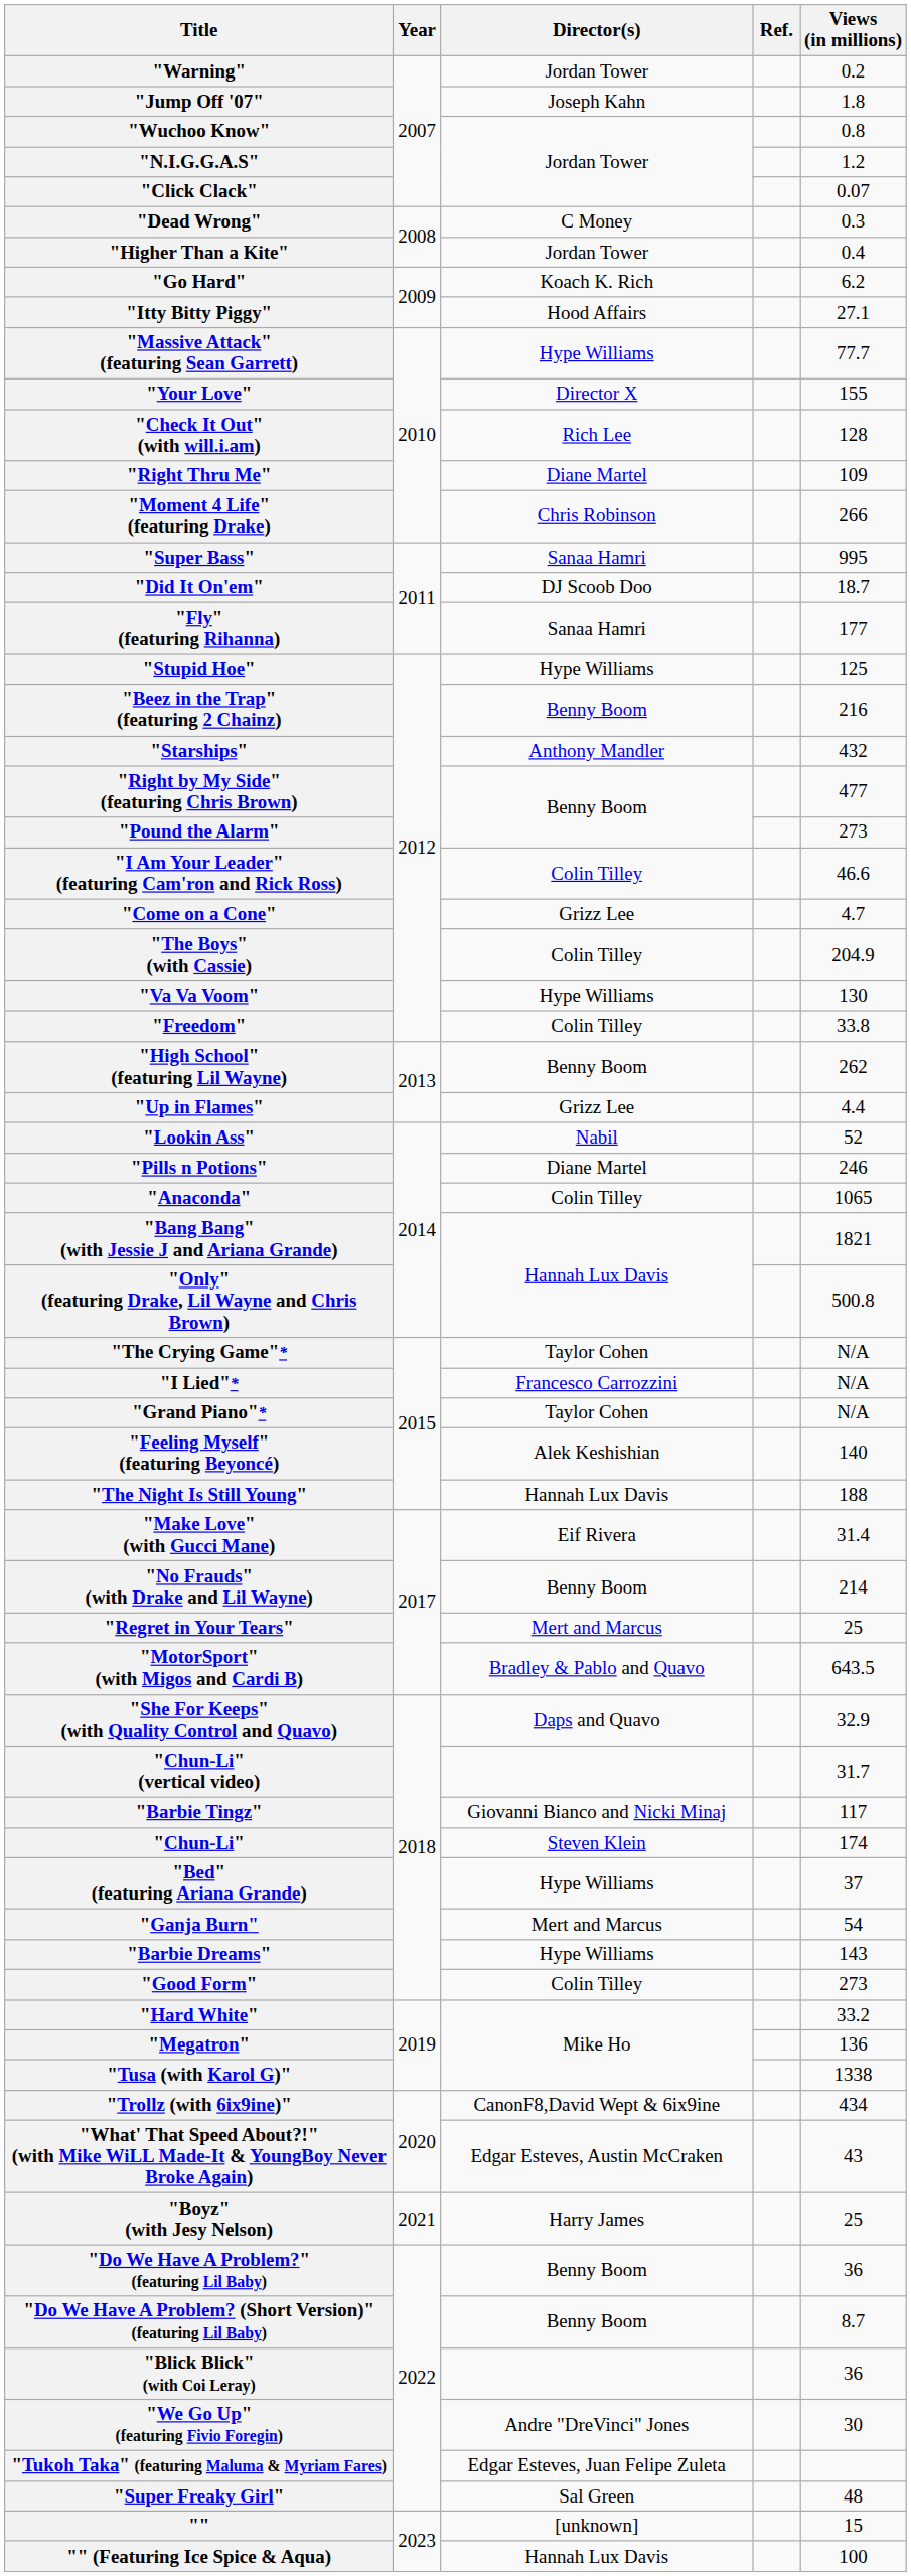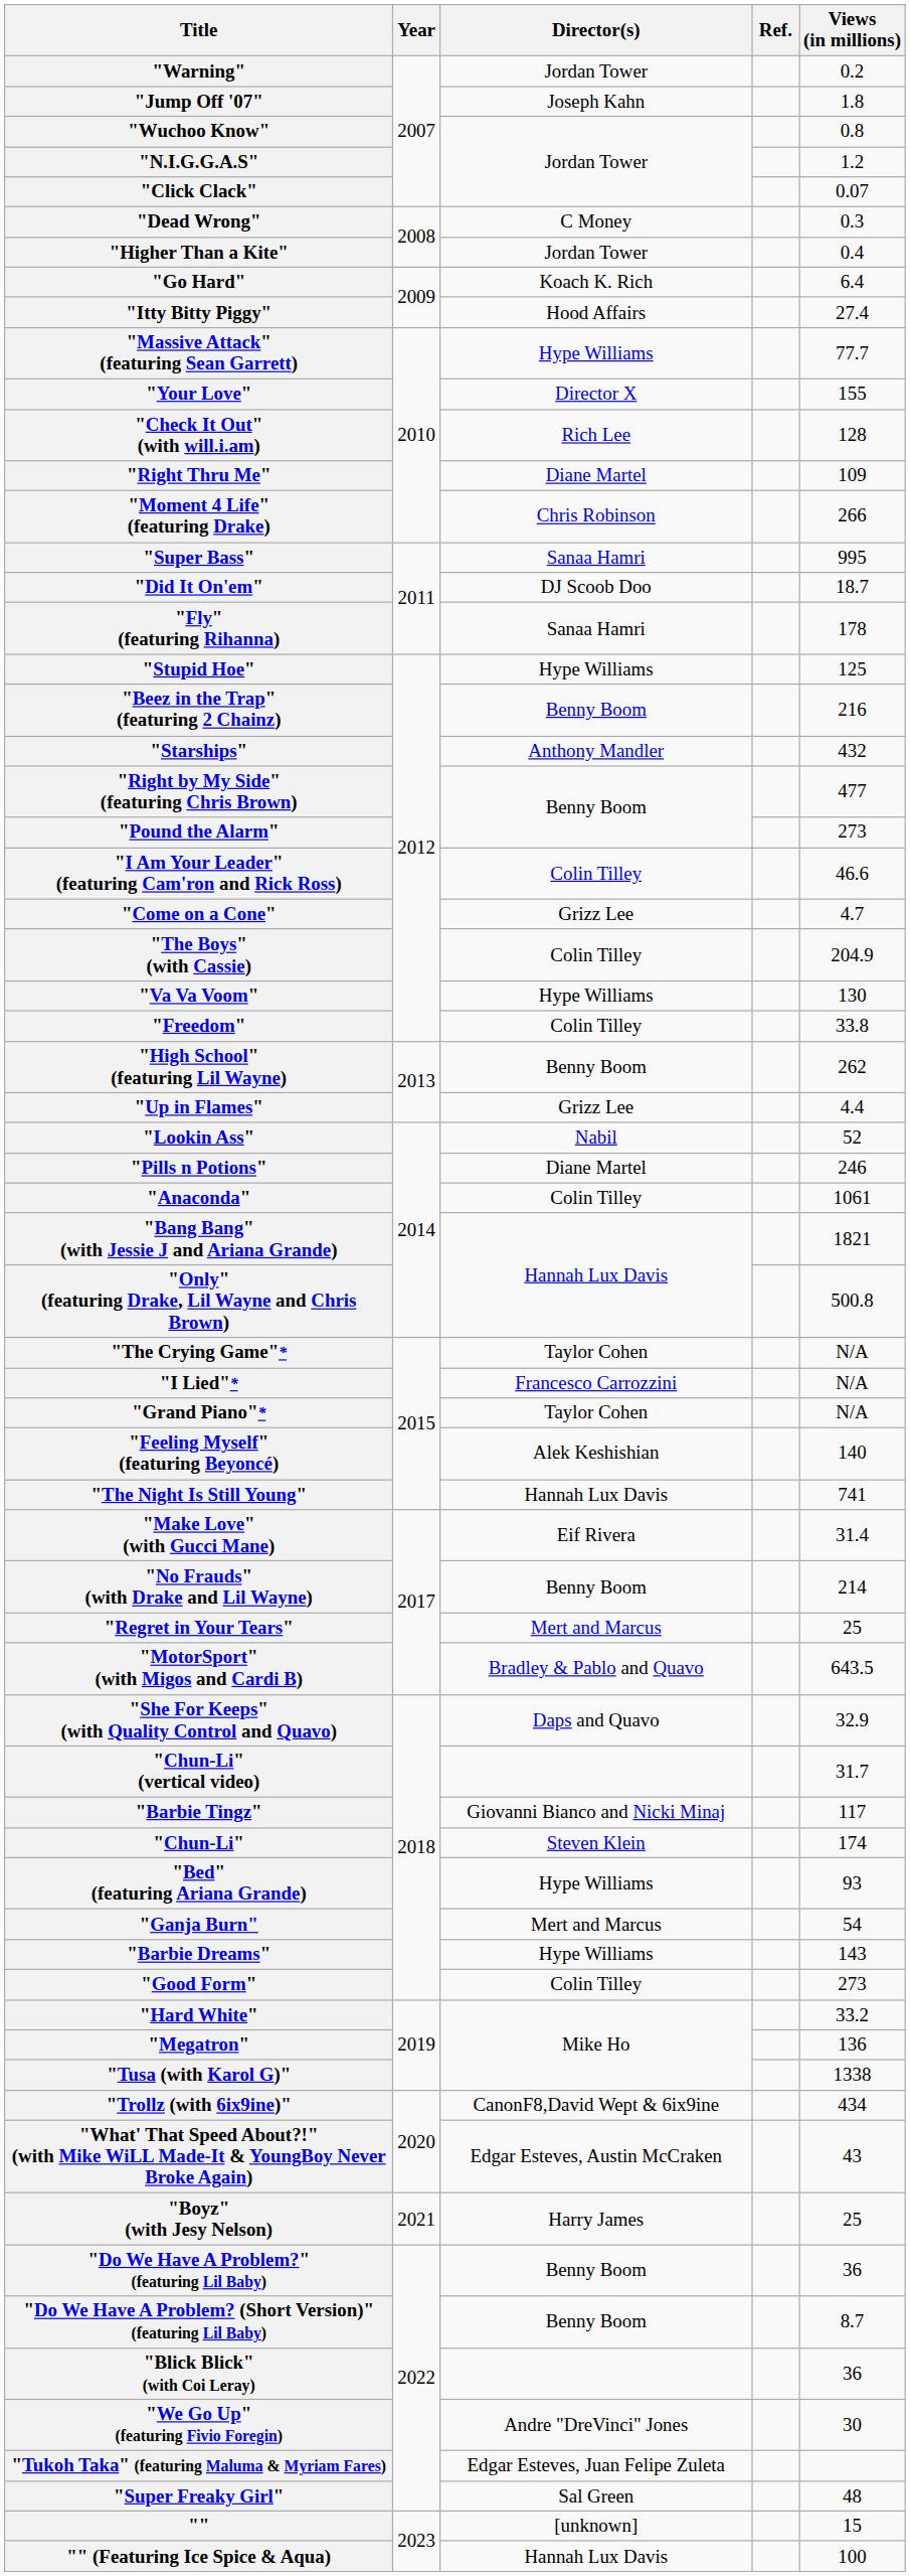"Go Hard" | Views (in millions): 6.2 -> 6.4
"Itty Bitty Piggy" | Views (in millions): 27.1 -> 27.4
"Fly" (featuring Rihanna) | Views (in millions): 177 -> 178
"Anaconda" | Views (in millions): 1065 -> 1061
"The Night Is Still Young" | Views (in millions): 188 -> 741
"Bed" (featuring Ariana Grande) | Views (in millions): 37 -> 93
